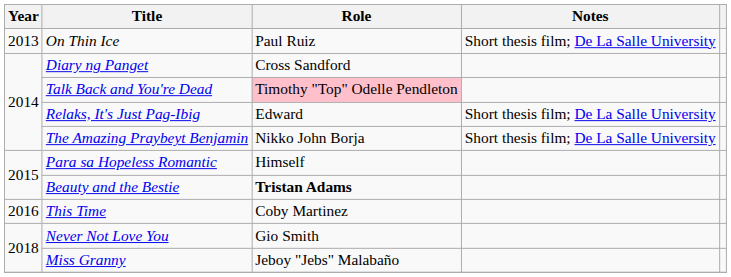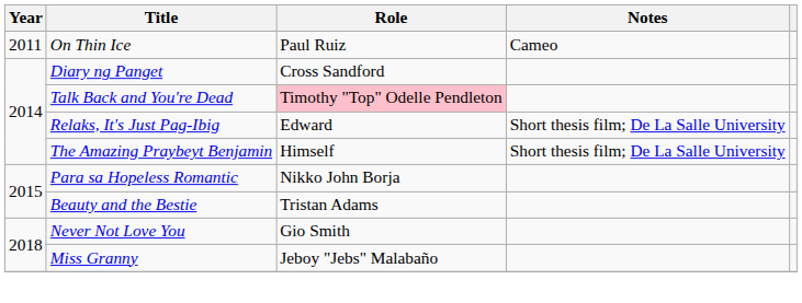On Thin Ice | Year: 2013 -> 2011
On Thin Ice | Notes: Short thesis film; De La Salle University -> Cameo
The Amazing Praybeyt Benjamin | Role: Nikko John Borja -> Himself
Para sa Hopeless Romantic | Role: Himself -> Nikko John Borja
Beauty and the Bestie | Role: bold -> normal
- row: 2016 | This Time | Coby Martinez
